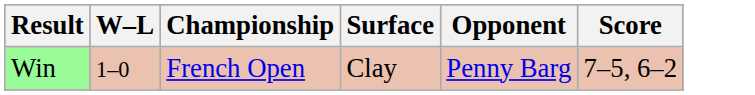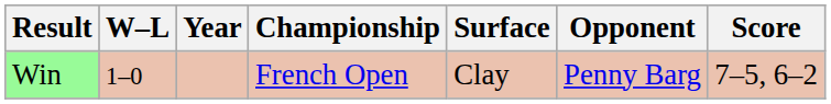+ column: Year
